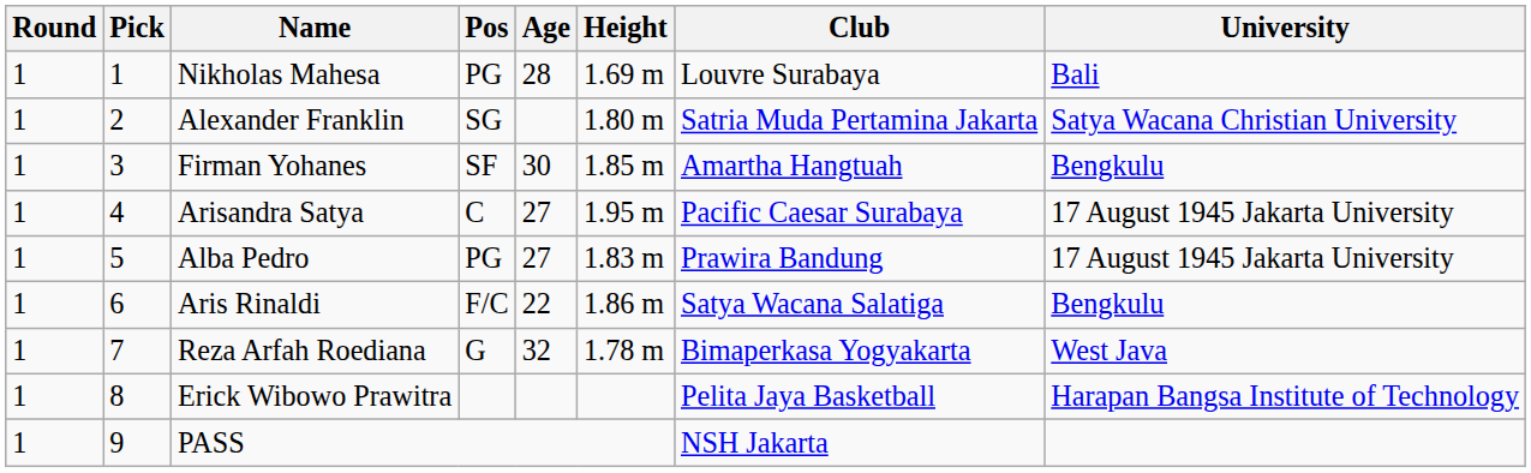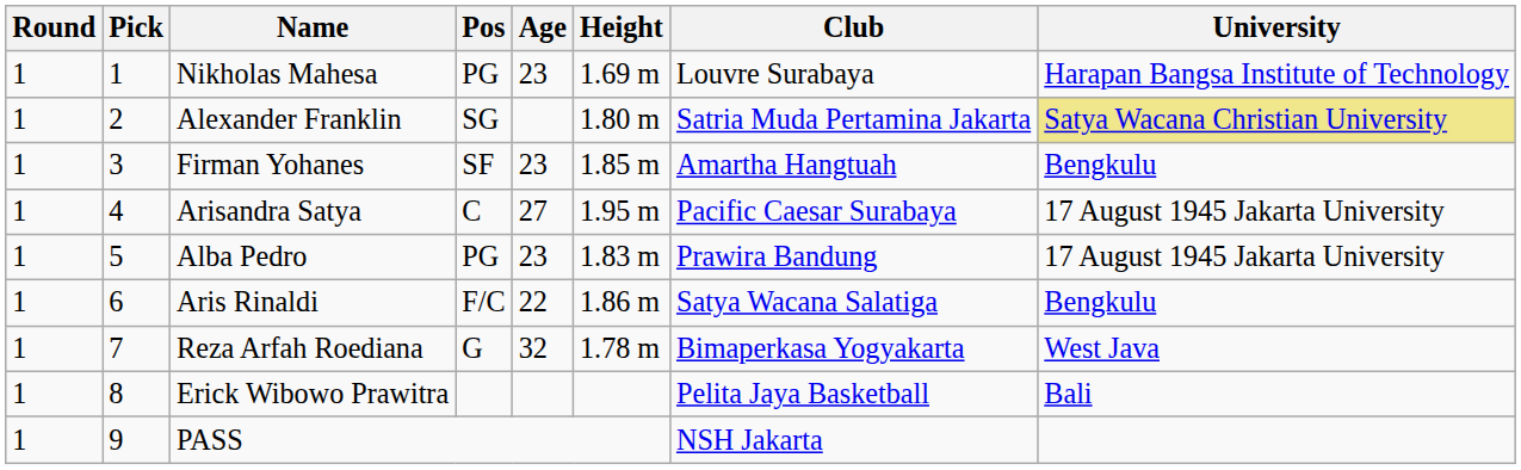Nikholas Mahesa | Age: 28 -> 23
Nikholas Mahesa | University: Bali -> Harapan Bangsa Institute of Technology
Alexander Franklin | University: no background -> khaki background
Firman Yohanes | Age: 30 -> 23
Alba Pedro | Age: 27 -> 23
Erick Wibowo Prawitra | University: Harapan Bangsa Institute of Technology -> Bali
